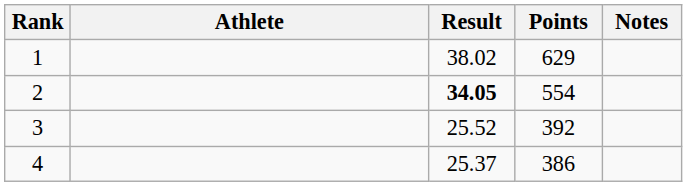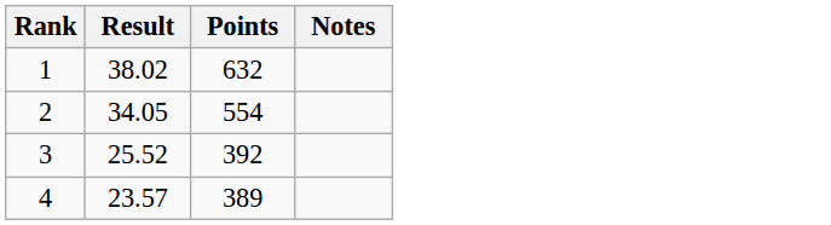- column: Athlete
1 | Points: 629 -> 632
2 | Result: bold -> normal
4 | Result: 25.37 -> 23.57
4 | Points: 386 -> 389
